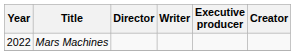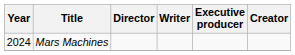Mars Machines | Year: 2022 -> 2024
